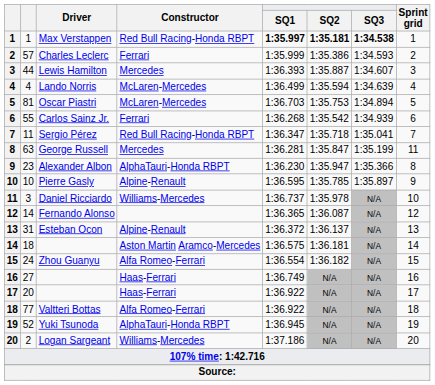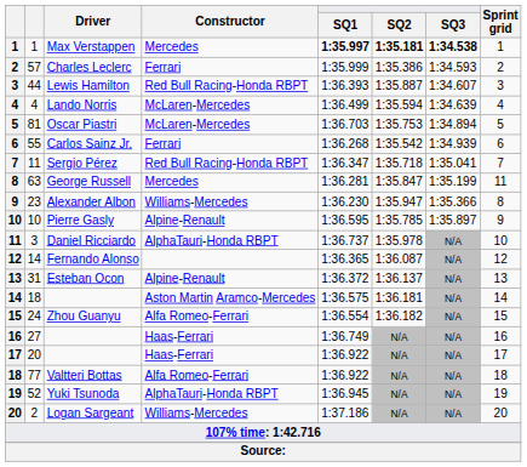Max Verstappen | Constructor: Red Bull Racing-Honda RBPT -> Mercedes
Lewis Hamilton | Constructor: Mercedes -> Red Bull Racing-Honda RBPT
Alexander Albon | Constructor: AlphaTauri-Honda RBPT -> Williams-Mercedes
Daniel Ricciardo | Constructor: Williams-Mercedes -> AlphaTauri-Honda RBPT
